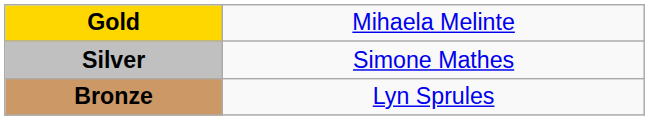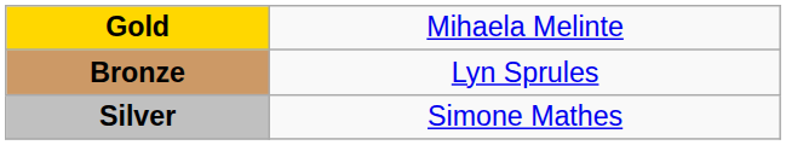rows swapped: Silver <-> Bronze
